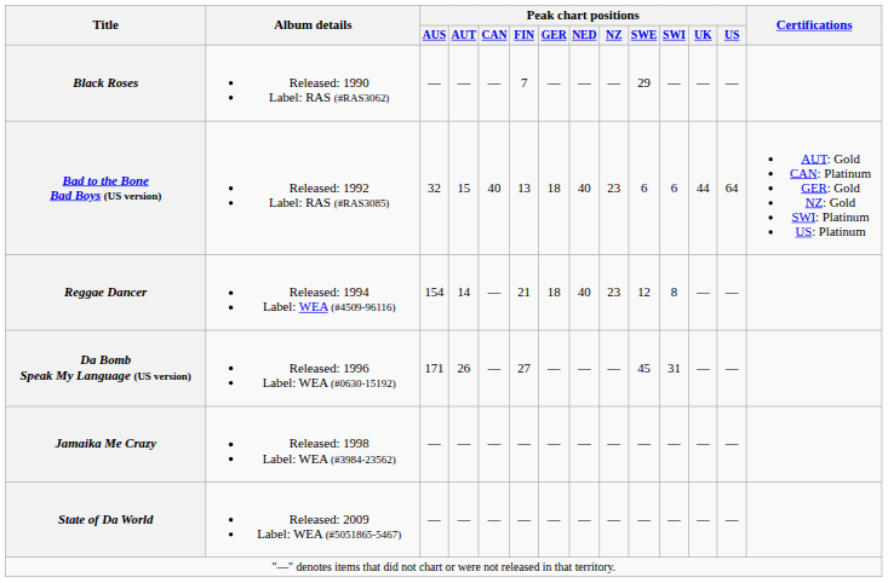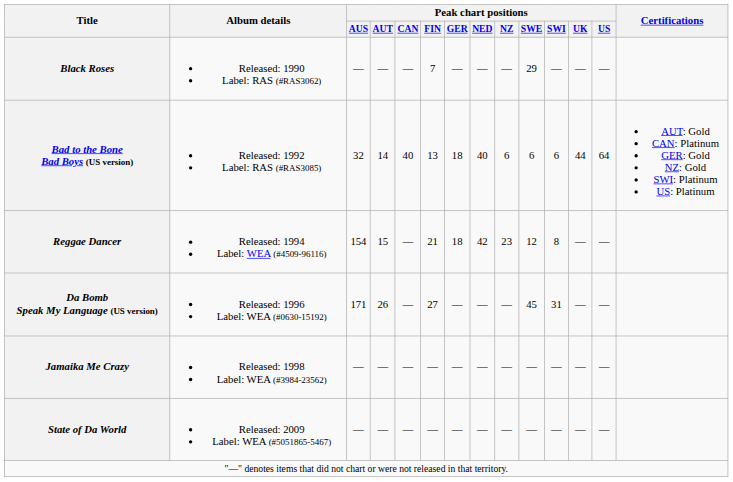Bad to the Bone Bad Boys (US version) | Peak chart positions / AUT: 15 -> 14
Bad to the Bone Bad Boys (US version) | Peak chart positions / NZ: 23 -> 6
Reggae Dancer | Peak chart positions / AUT: 14 -> 15
Reggae Dancer | Peak chart positions / NED: 40 -> 42
